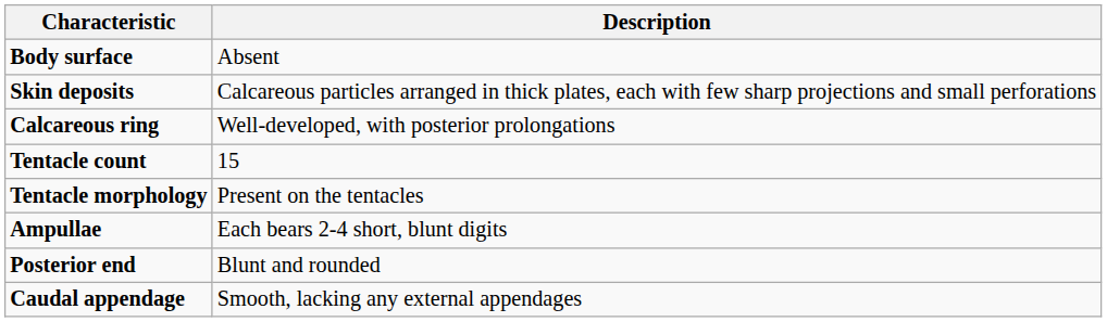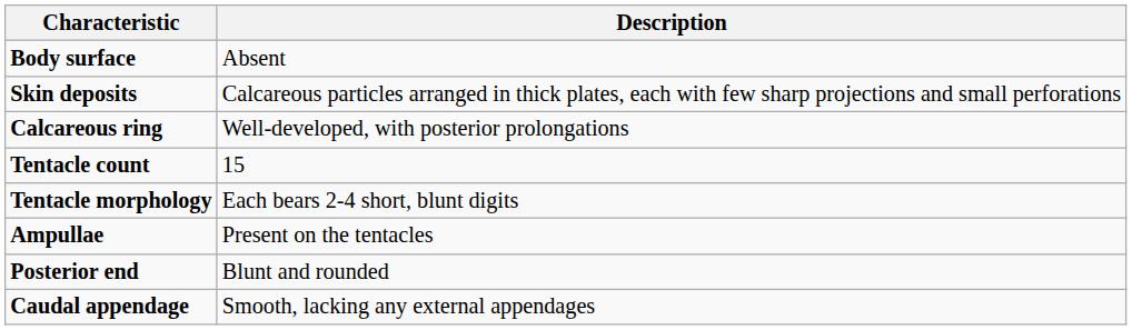Tentacle morphology | Description: Present on the tentacles -> Each bears 2-4 short, blunt digits
Ampullae | Description: Each bears 2-4 short, blunt digits -> Present on the tentacles
